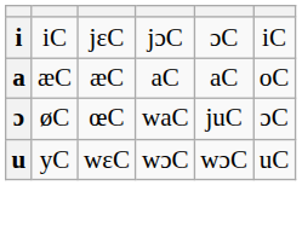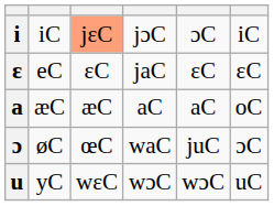i | column 3: no background -> lightsalmon background
+ row: ɛ | eC | ɛC | jaC | ɛC | ɛC
